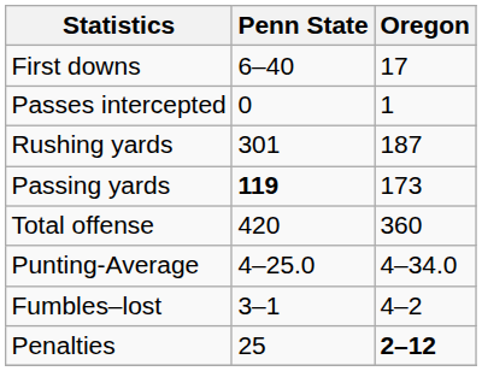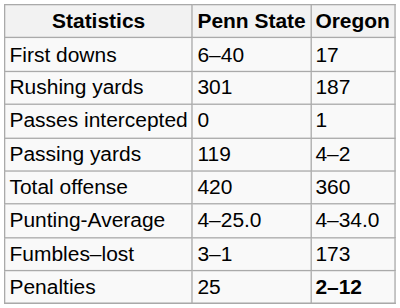rows swapped: Rushing yards <-> Passes intercepted
Passing yards | Penn State: bold -> normal
Passing yards | Oregon: 173 -> 4–2
Fumbles–lost | Oregon: 4–2 -> 173
